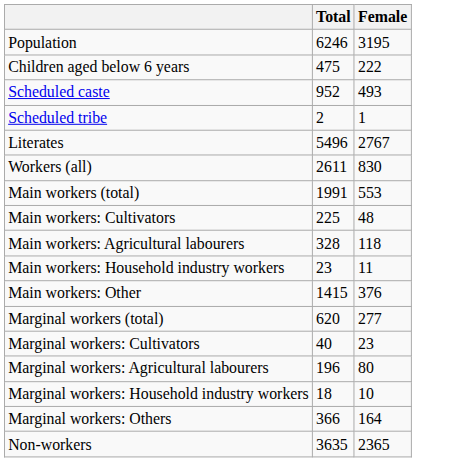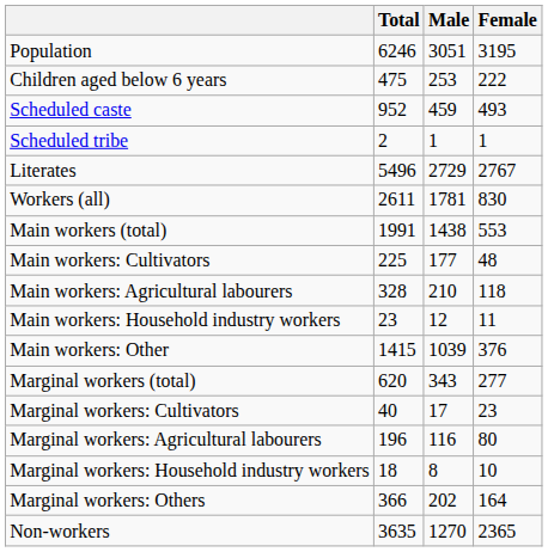+ column: Male | 3051 | 253 | 459 | 1 | 2729 | 1781 | 1438 | 177 | 210 | 12 | 1039 | 343 | 17 | 116 | 8 | 202 | 1270
